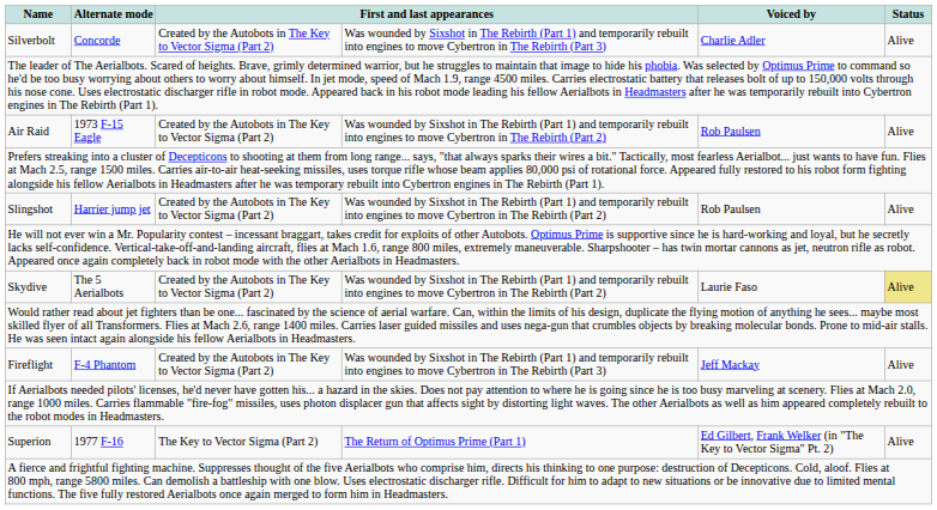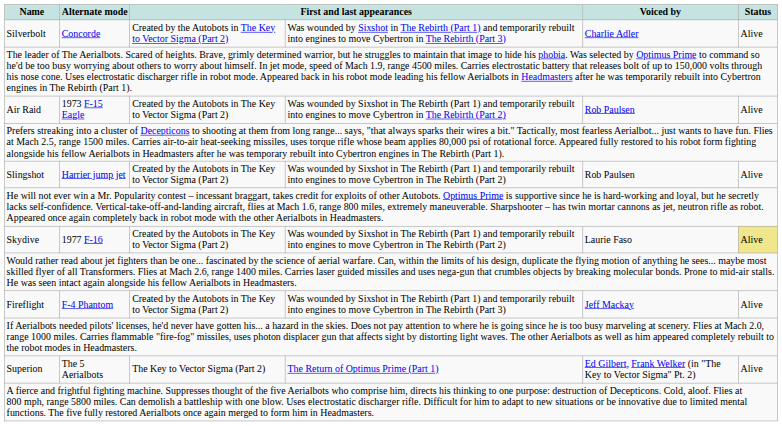Skydive | Alternate mode: The 5 Aerialbots -> 1977 F-16
Superion | Alternate mode: 1977 F-16 -> The 5 Aerialbots
